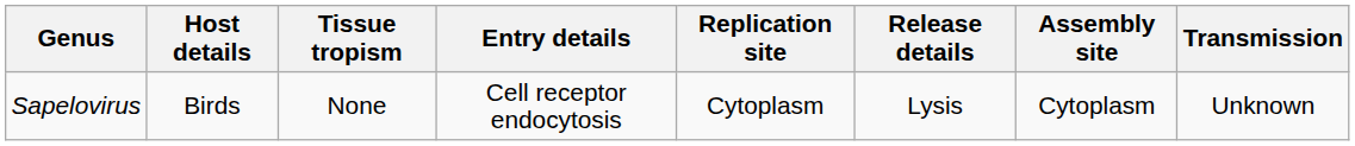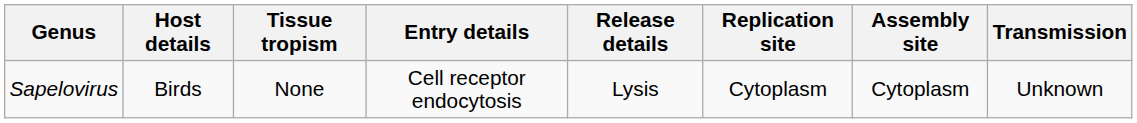columns swapped: Release details <-> Replication site
